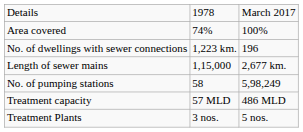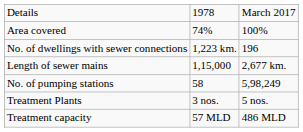rows swapped: Treatment Plants <-> Treatment capacity
